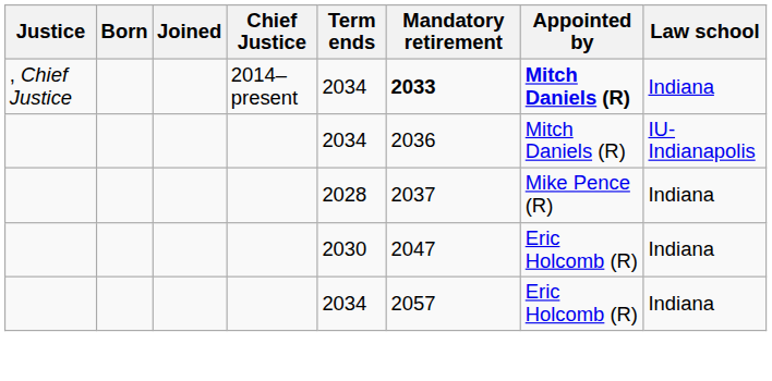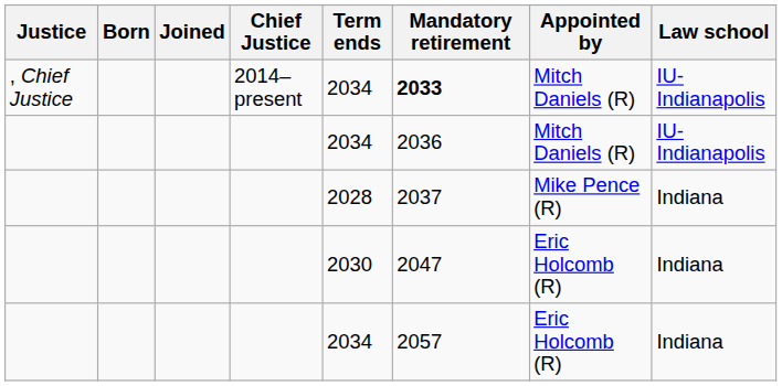, Chief Justice | Appointed by: bold -> normal
, Chief Justice | Law school: Indiana -> IU-Indianapolis
